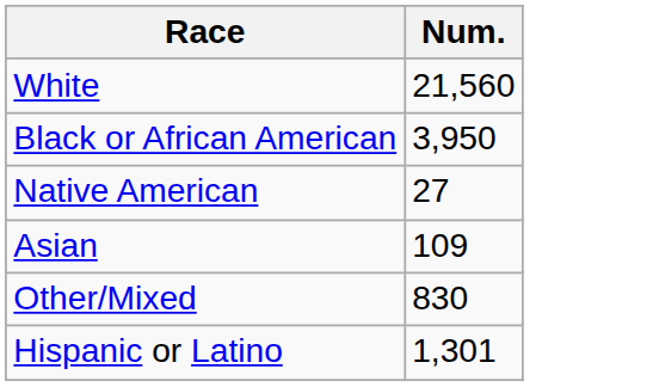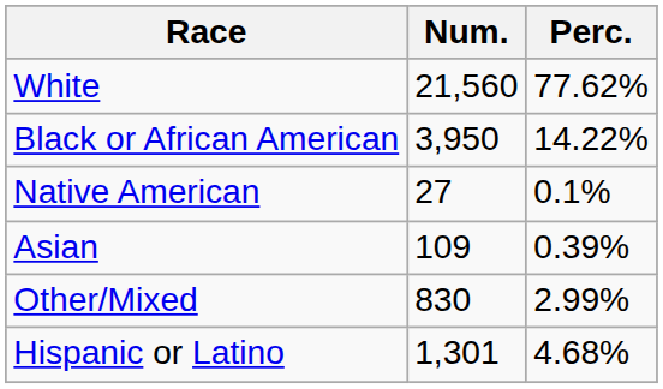+ column: Perc. | 77.62% | 14.22% | 0.1% | 0.39% | 2.99% | 4.68%
